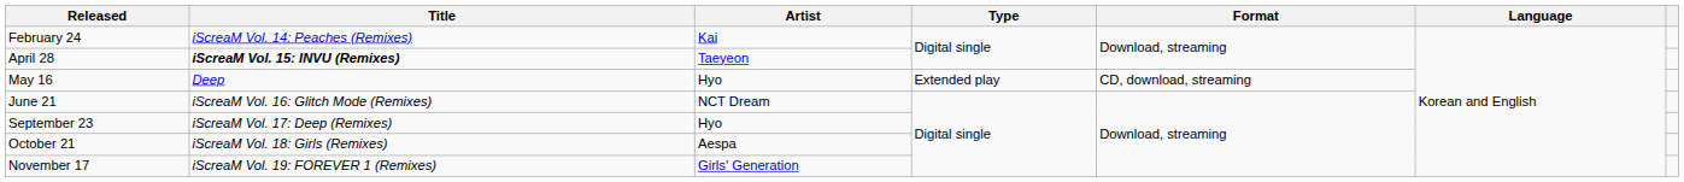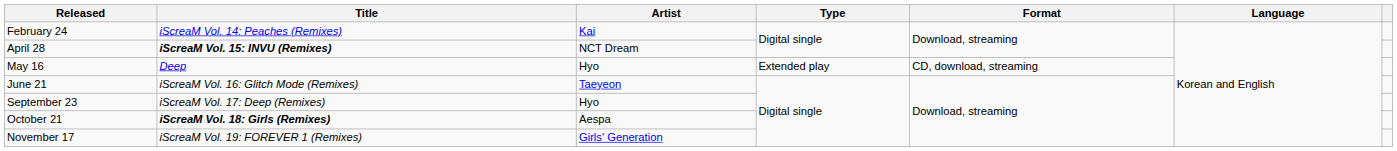April 28 | Artist: Taeyeon -> NCT Dream
June 21 | Artist: NCT Dream -> Taeyeon
October 21 | Title: normal -> bold
